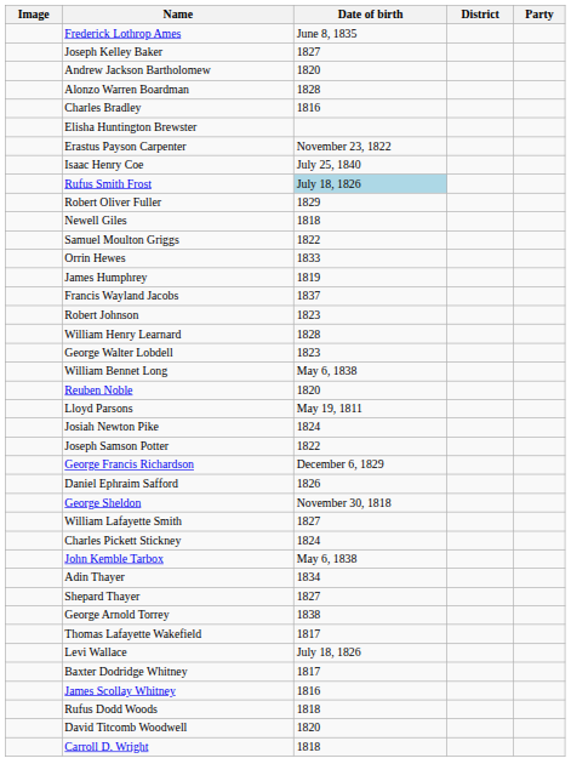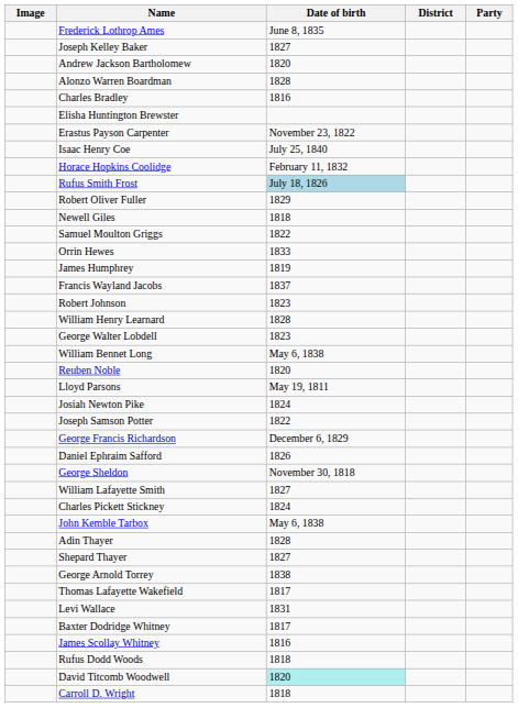+ row: Horace Hopkins Coolidge | February 11, 1832
Adin Thayer | Date of birth: 1834 -> 1828
Levi Wallace | Date of birth: July 18, 1826 -> 1831
David Titcomb Woodwell | Date of birth: no background -> paleturquoise background
